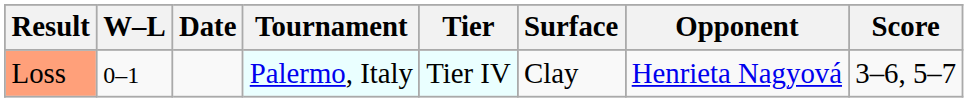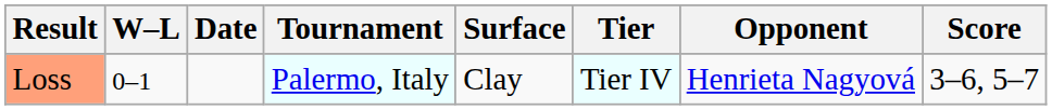columns swapped: Tier <-> Surface
